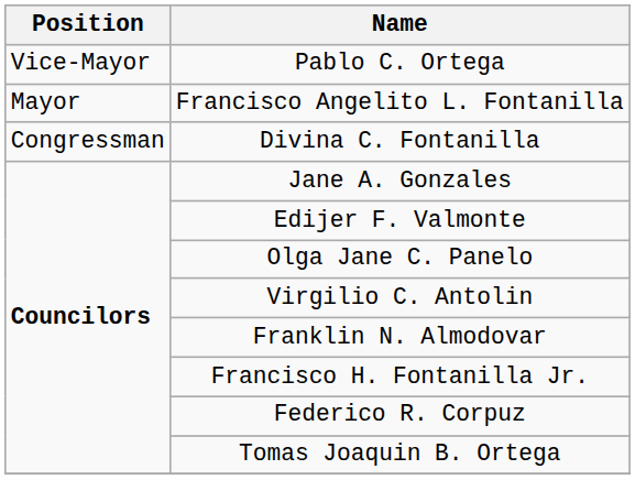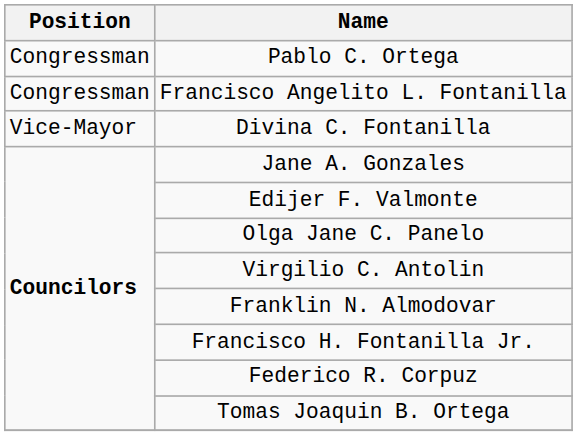Pablo C. Ortega | Position: Vice-Mayor -> Congressman
Francisco Angelito L. Fontanilla | Position: Mayor -> Congressman
Divina C. Fontanilla | Position: Congressman -> Vice-Mayor
